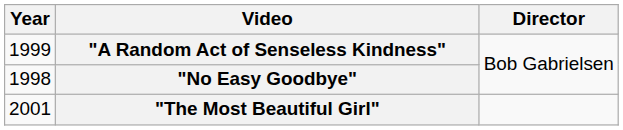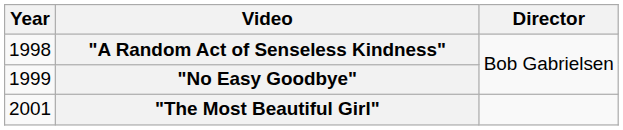"A Random Act of Senseless Kindness" | Year: 1999 -> 1998
"No Easy Goodbye" | Year: 1998 -> 1999
